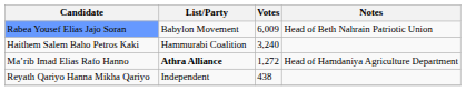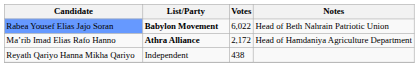Rabea Yousef Elias Jajo Soran | List/Party: normal -> bold
Rabea Yousef Elias Jajo Soran | Votes: 6,009 -> 6,022
- row: Haithem Salem Baho Petros Kaki | Hammurabi Coalition | 3,240
Ma’rib Imad Elias Rafo Hanno | Votes: 1,272 -> 2,172
